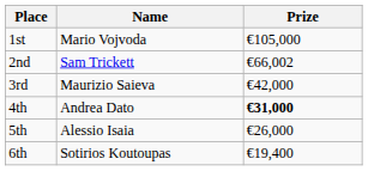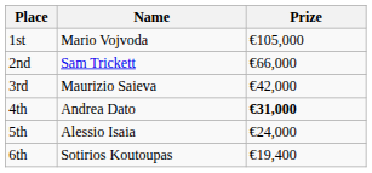2nd | Prize: €66,002 -> €66,000
5th | Prize: €26,000 -> €24,000
